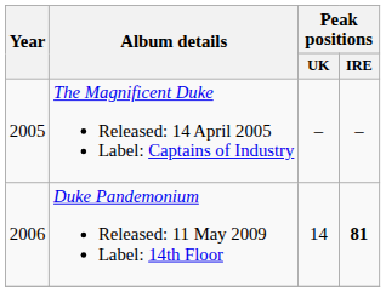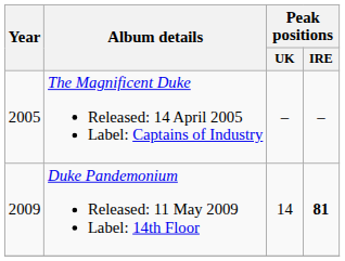Duke Pandemonium Released: 11 May 2009 Label: 14th Floor | Year: 2006 -> 2009
